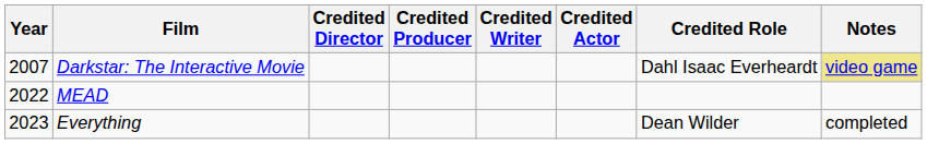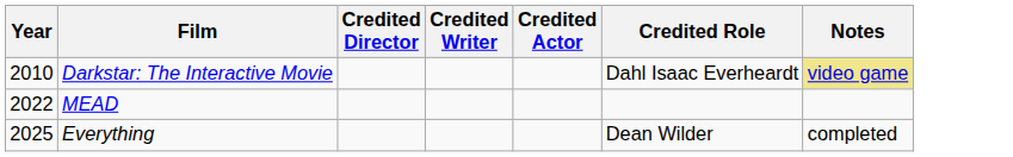- column: Credited Producer
Darkstar: The Interactive Movie | Year: 2007 -> 2010
Everything | Year: 2023 -> 2025
